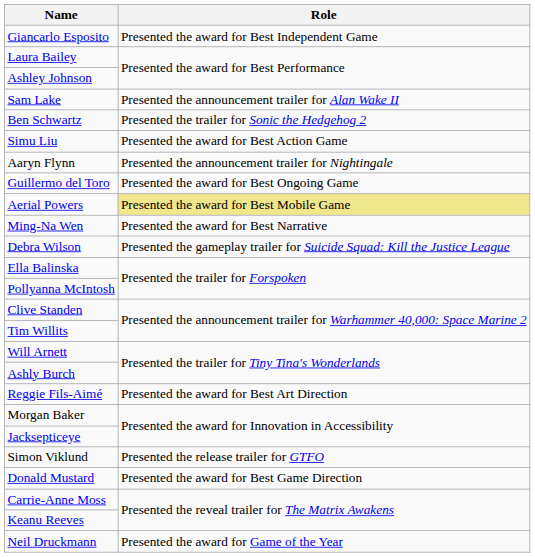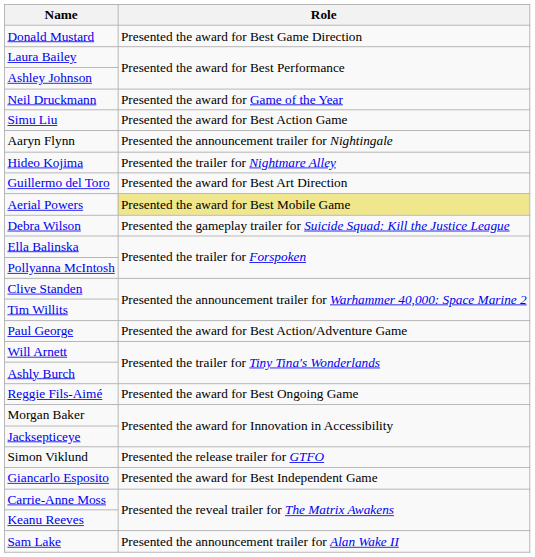rows swapped: Giancarlo Esposito <-> Donald Mustard
rows swapped: Sam Lake <-> Neil Druckmann
- row: Ben Schwartz | Presented the trailer for Sonic the Hedgehog 2
+ row: Hideo Kojima | Presented the trailer for Nightmare Alley
Guillermo del Toro | Role: Presented the award for Best Ongoing Game -> Presented the award for Best Art Direction
- row: Ming-Na Wen | Presented the award for Best Narrative
+ row: Paul George | Presented the award for Best Action/Adventure Game
Reggie Fils-Aimé | Role: Presented the award for Best Art Direction -> Presented the award for Best Ongoing Game
